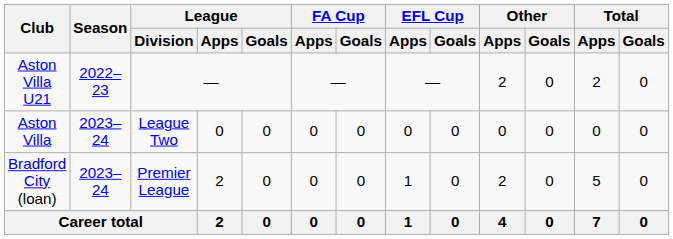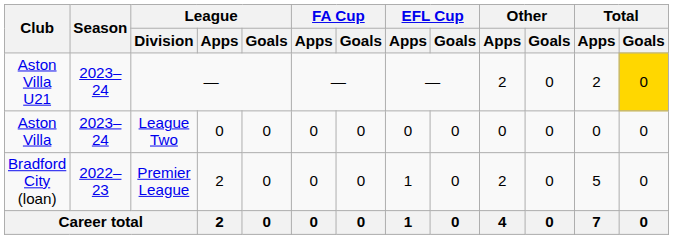Aston Villa U21 | Season: 2022–23 -> 2023–24
Aston Villa U21 | Total / Goals: no background -> gold background
Bradford City (loan) | Season: 2023–24 -> 2022–23
